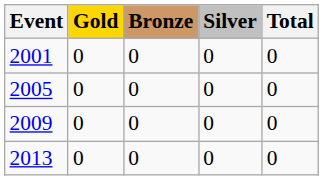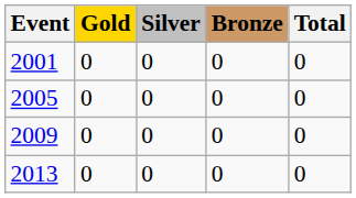columns swapped: Silver <-> Bronze
